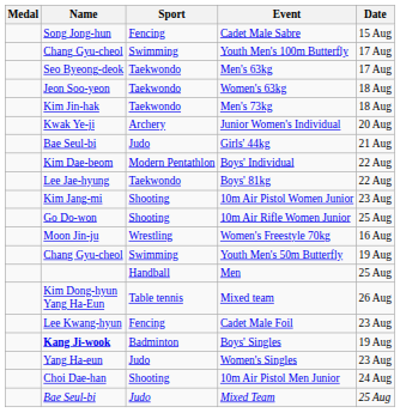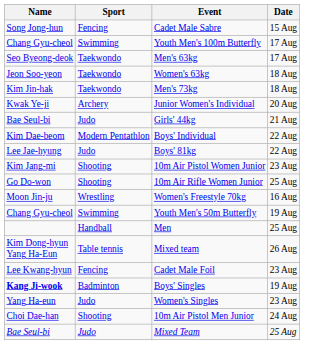- column: Medal
Boys' 81kg | Sport: Taekwondo -> Judo
